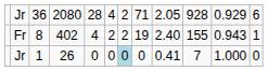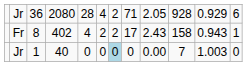Fr | column 8: 19 -> 17
Fr | column 9: 2.40 -> 2.43
Fr | column 10: 155 -> 158
Jr / 1 | column 4: 26 -> 40
Jr / 1 | column 9: 0.41 -> 0.00
Jr / 1 | column 11: 1.000 -> 1.003
